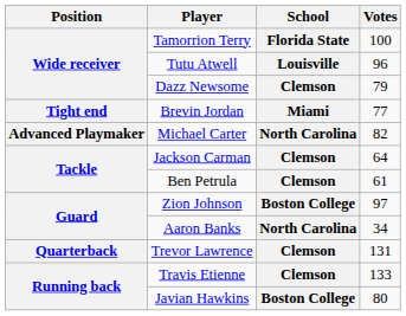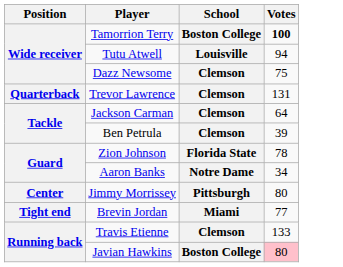Tamorrion Terry | School: Florida State -> Boston College
Tamorrion Terry | Votes: normal -> bold
Tutu Atwell | Votes: 96 -> 94
Dazz Newsome | Votes: 79 -> 75
rows swapped: Brevin Jordan <-> Trevor Lawrence
- row: Advanced Playmaker | Michael Carter | North Carolina | 82
Ben Petrula | Votes: 61 -> 39
Zion Johnson | School: Boston College -> Florida State
Zion Johnson | Votes: 97 -> 78
Aaron Banks | School: North Carolina -> Notre Dame
+ row: Center | Jimmy Morrissey | Pittsburgh | 80
Javian Hawkins | Votes: no background -> pink background
